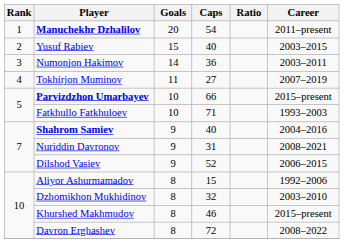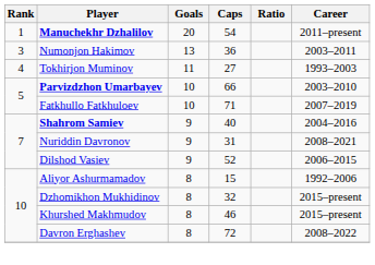- row: 2 | Yusuf Rabiev | 15 | 40 | 2003–2015
Numonjon Hakimov | Goals: 14 -> 13
Tokhirjon Muminov | Career: 2007–2019 -> 1993–2003
Parvizdzhon Umarbayev | Career: 2015–present -> 2003–2010
Fatkhullo Fatkhuloev | Career: 1993–2003 -> 2007–2019
Dzhomikhon Mukhidinov | Career: 2003–2010 -> 2015–present
